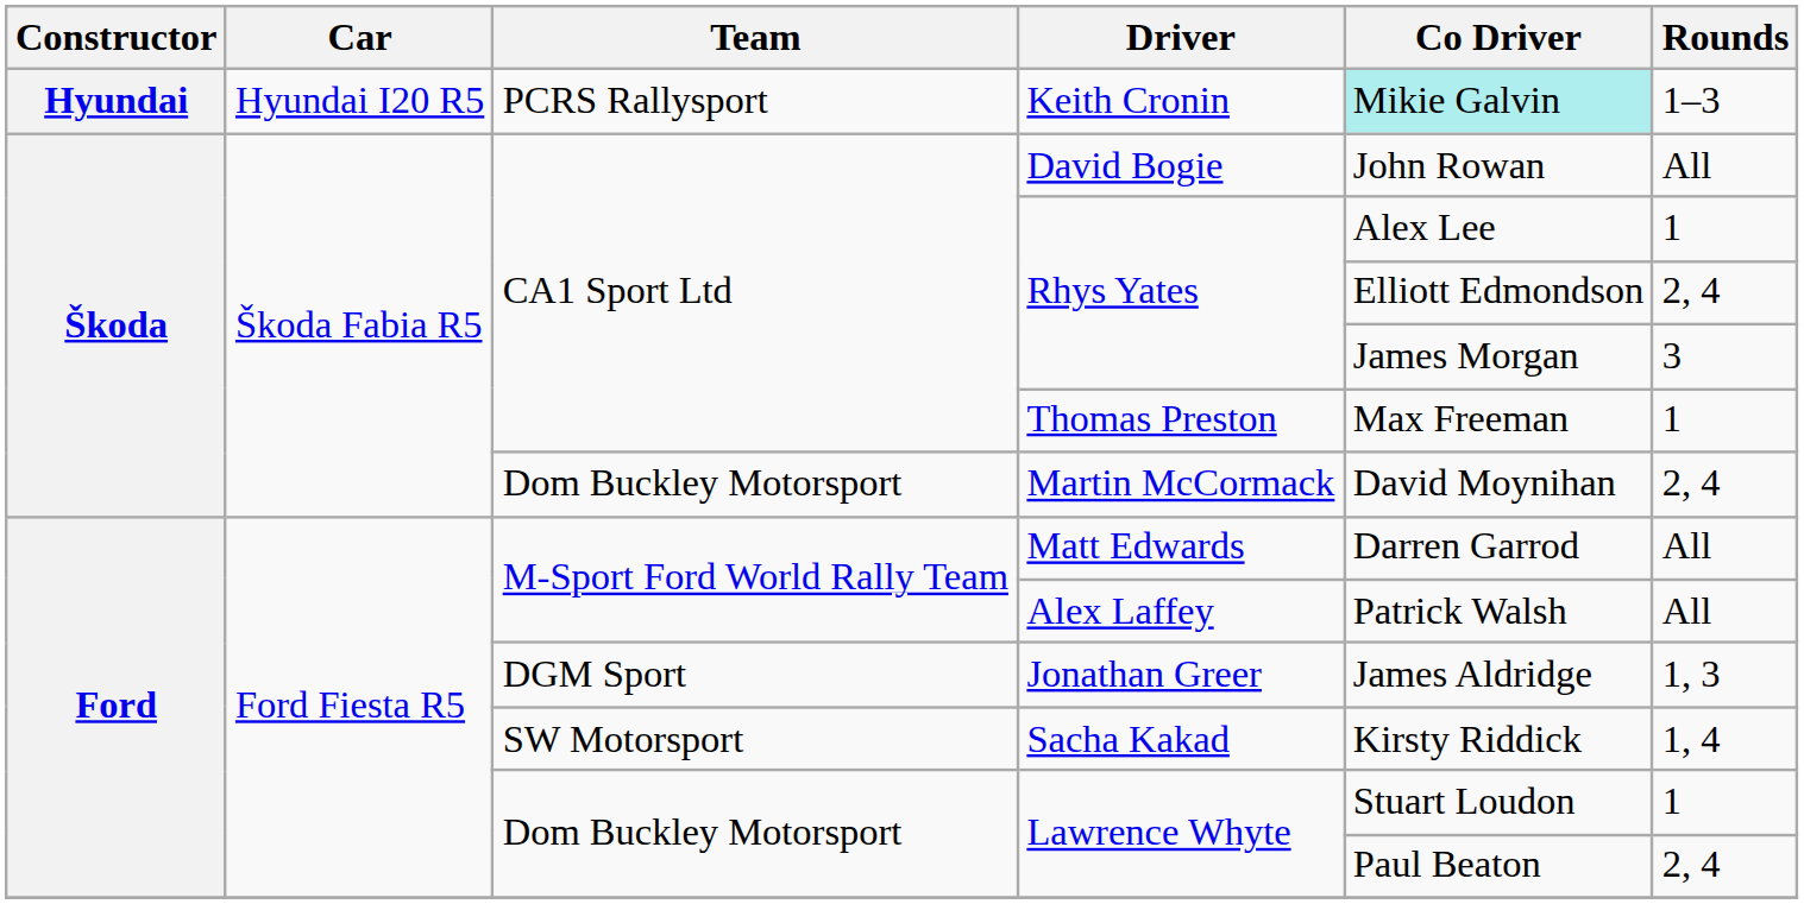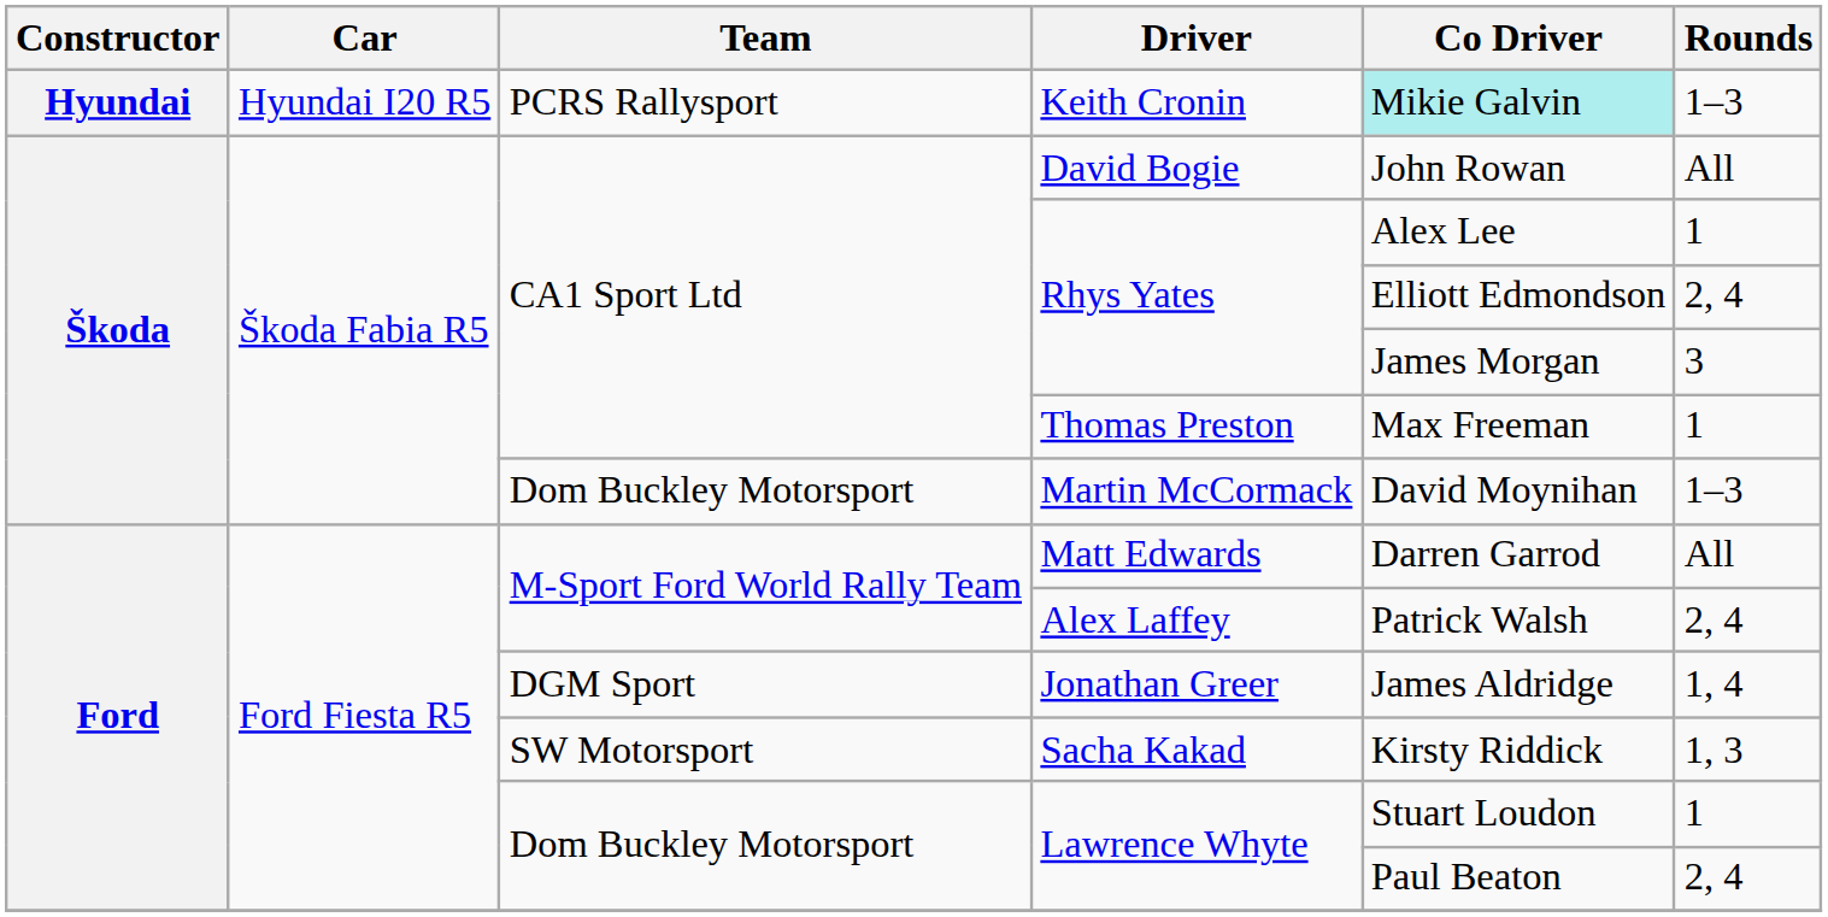Martin McCormack | Rounds: 2, 4 -> 1–3
Alex Laffey | Rounds: All -> 2, 4
Jonathan Greer | Rounds: 1, 3 -> 1, 4
Sacha Kakad | Rounds: 1, 4 -> 1, 3
